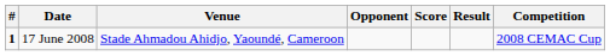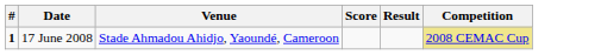- column: Opponent
17 June 2008 | Competition: no background -> khaki background
